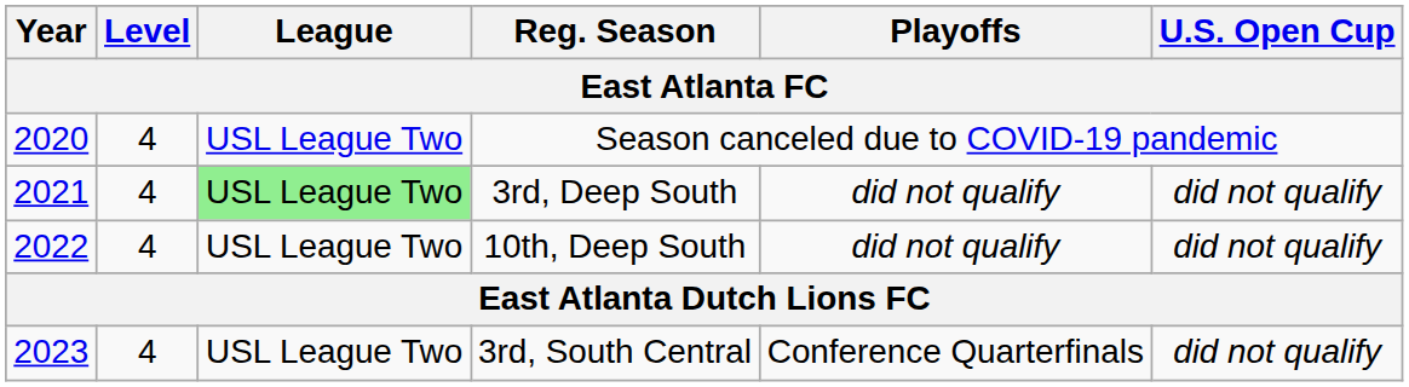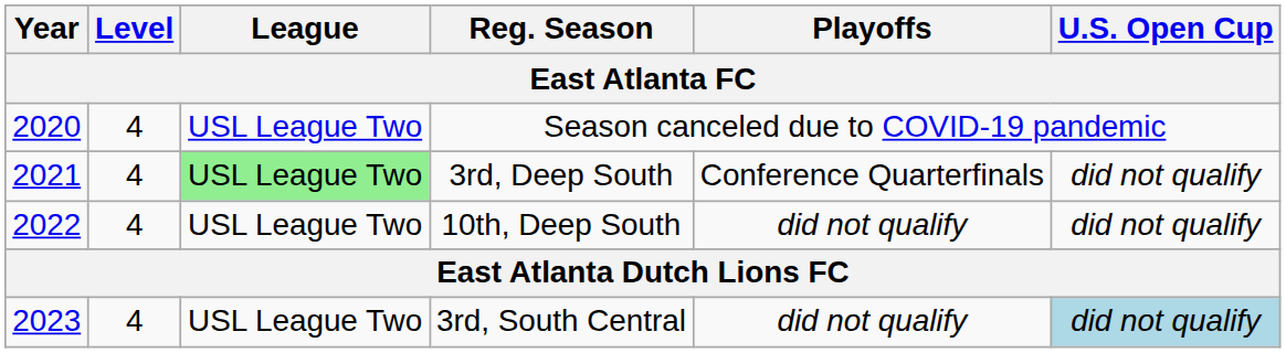3rd, Deep South | Playoffs: did not qualify -> Conference Quarterfinals
3rd, South Central | Playoffs: Conference Quarterfinals -> did not qualify
3rd, South Central | U.S. Open Cup: no background -> lightblue background
